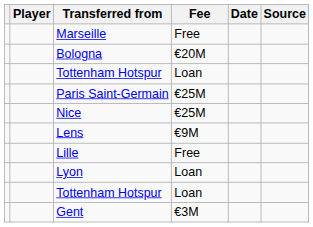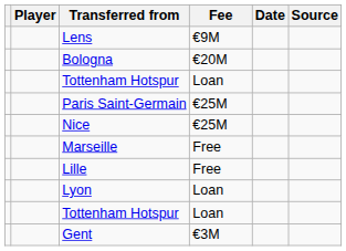rows swapped: Marseille <-> Lens
